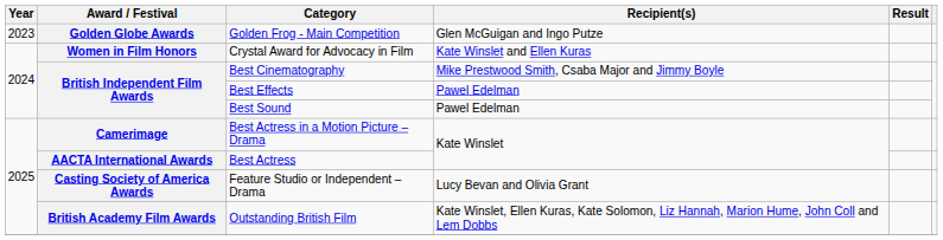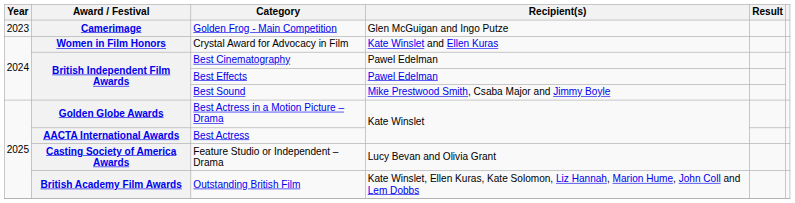Golden Frog - Main Competition | Award / Festival: Golden Globe Awards -> Camerimage
Best Cinematography | Recipient(s): Mike Prestwood Smith, Csaba Major and Jimmy Boyle -> Pawel Edelman
Best Sound | Recipient(s): Pawel Edelman -> Mike Prestwood Smith, Csaba Major and Jimmy Boyle
Best Actress in a Motion Picture – Drama | Award / Festival: Camerimage -> Golden Globe Awards
